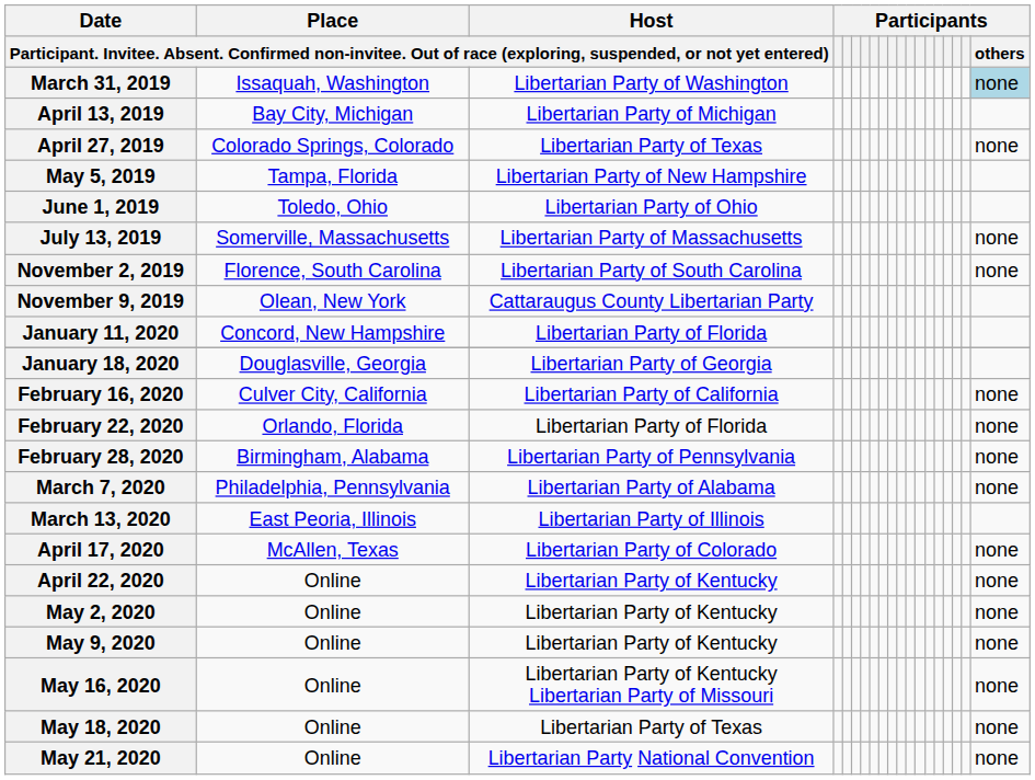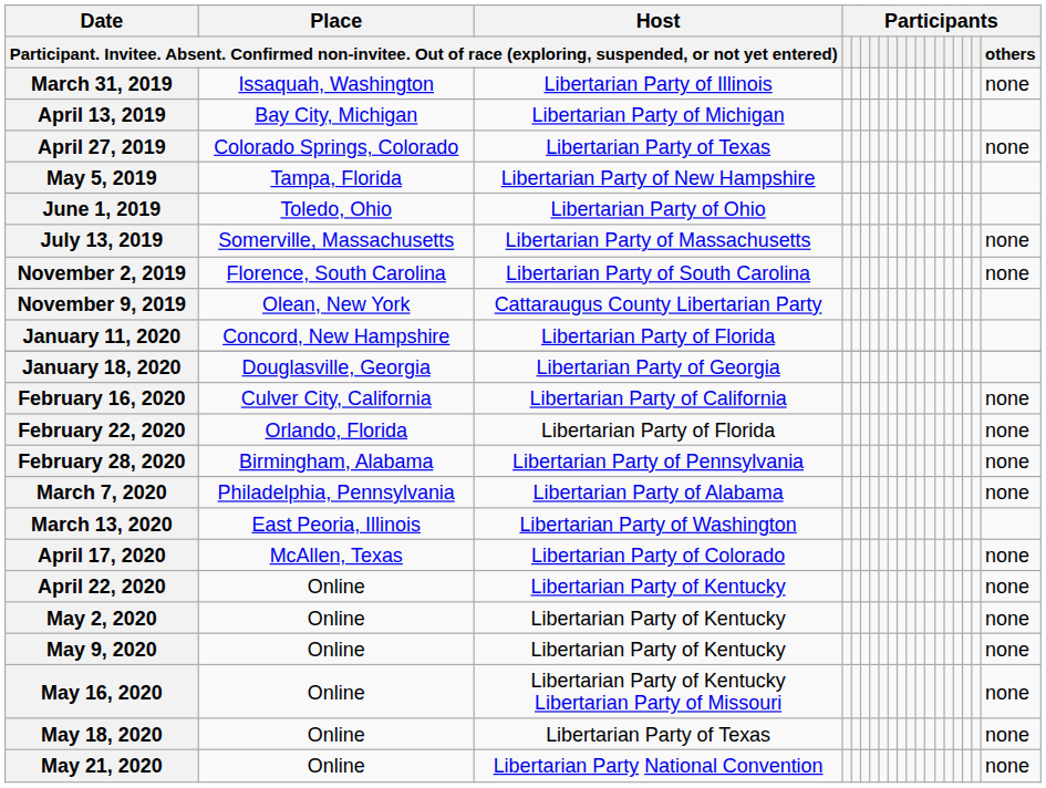March 31, 2019 | column 3: Libertarian Party of Washington -> Libertarian Party of Illinois
March 31, 2019 | Participants / others: lightblue background -> no background
March 13, 2020 | column 3: Libertarian Party of Illinois -> Libertarian Party of Washington
